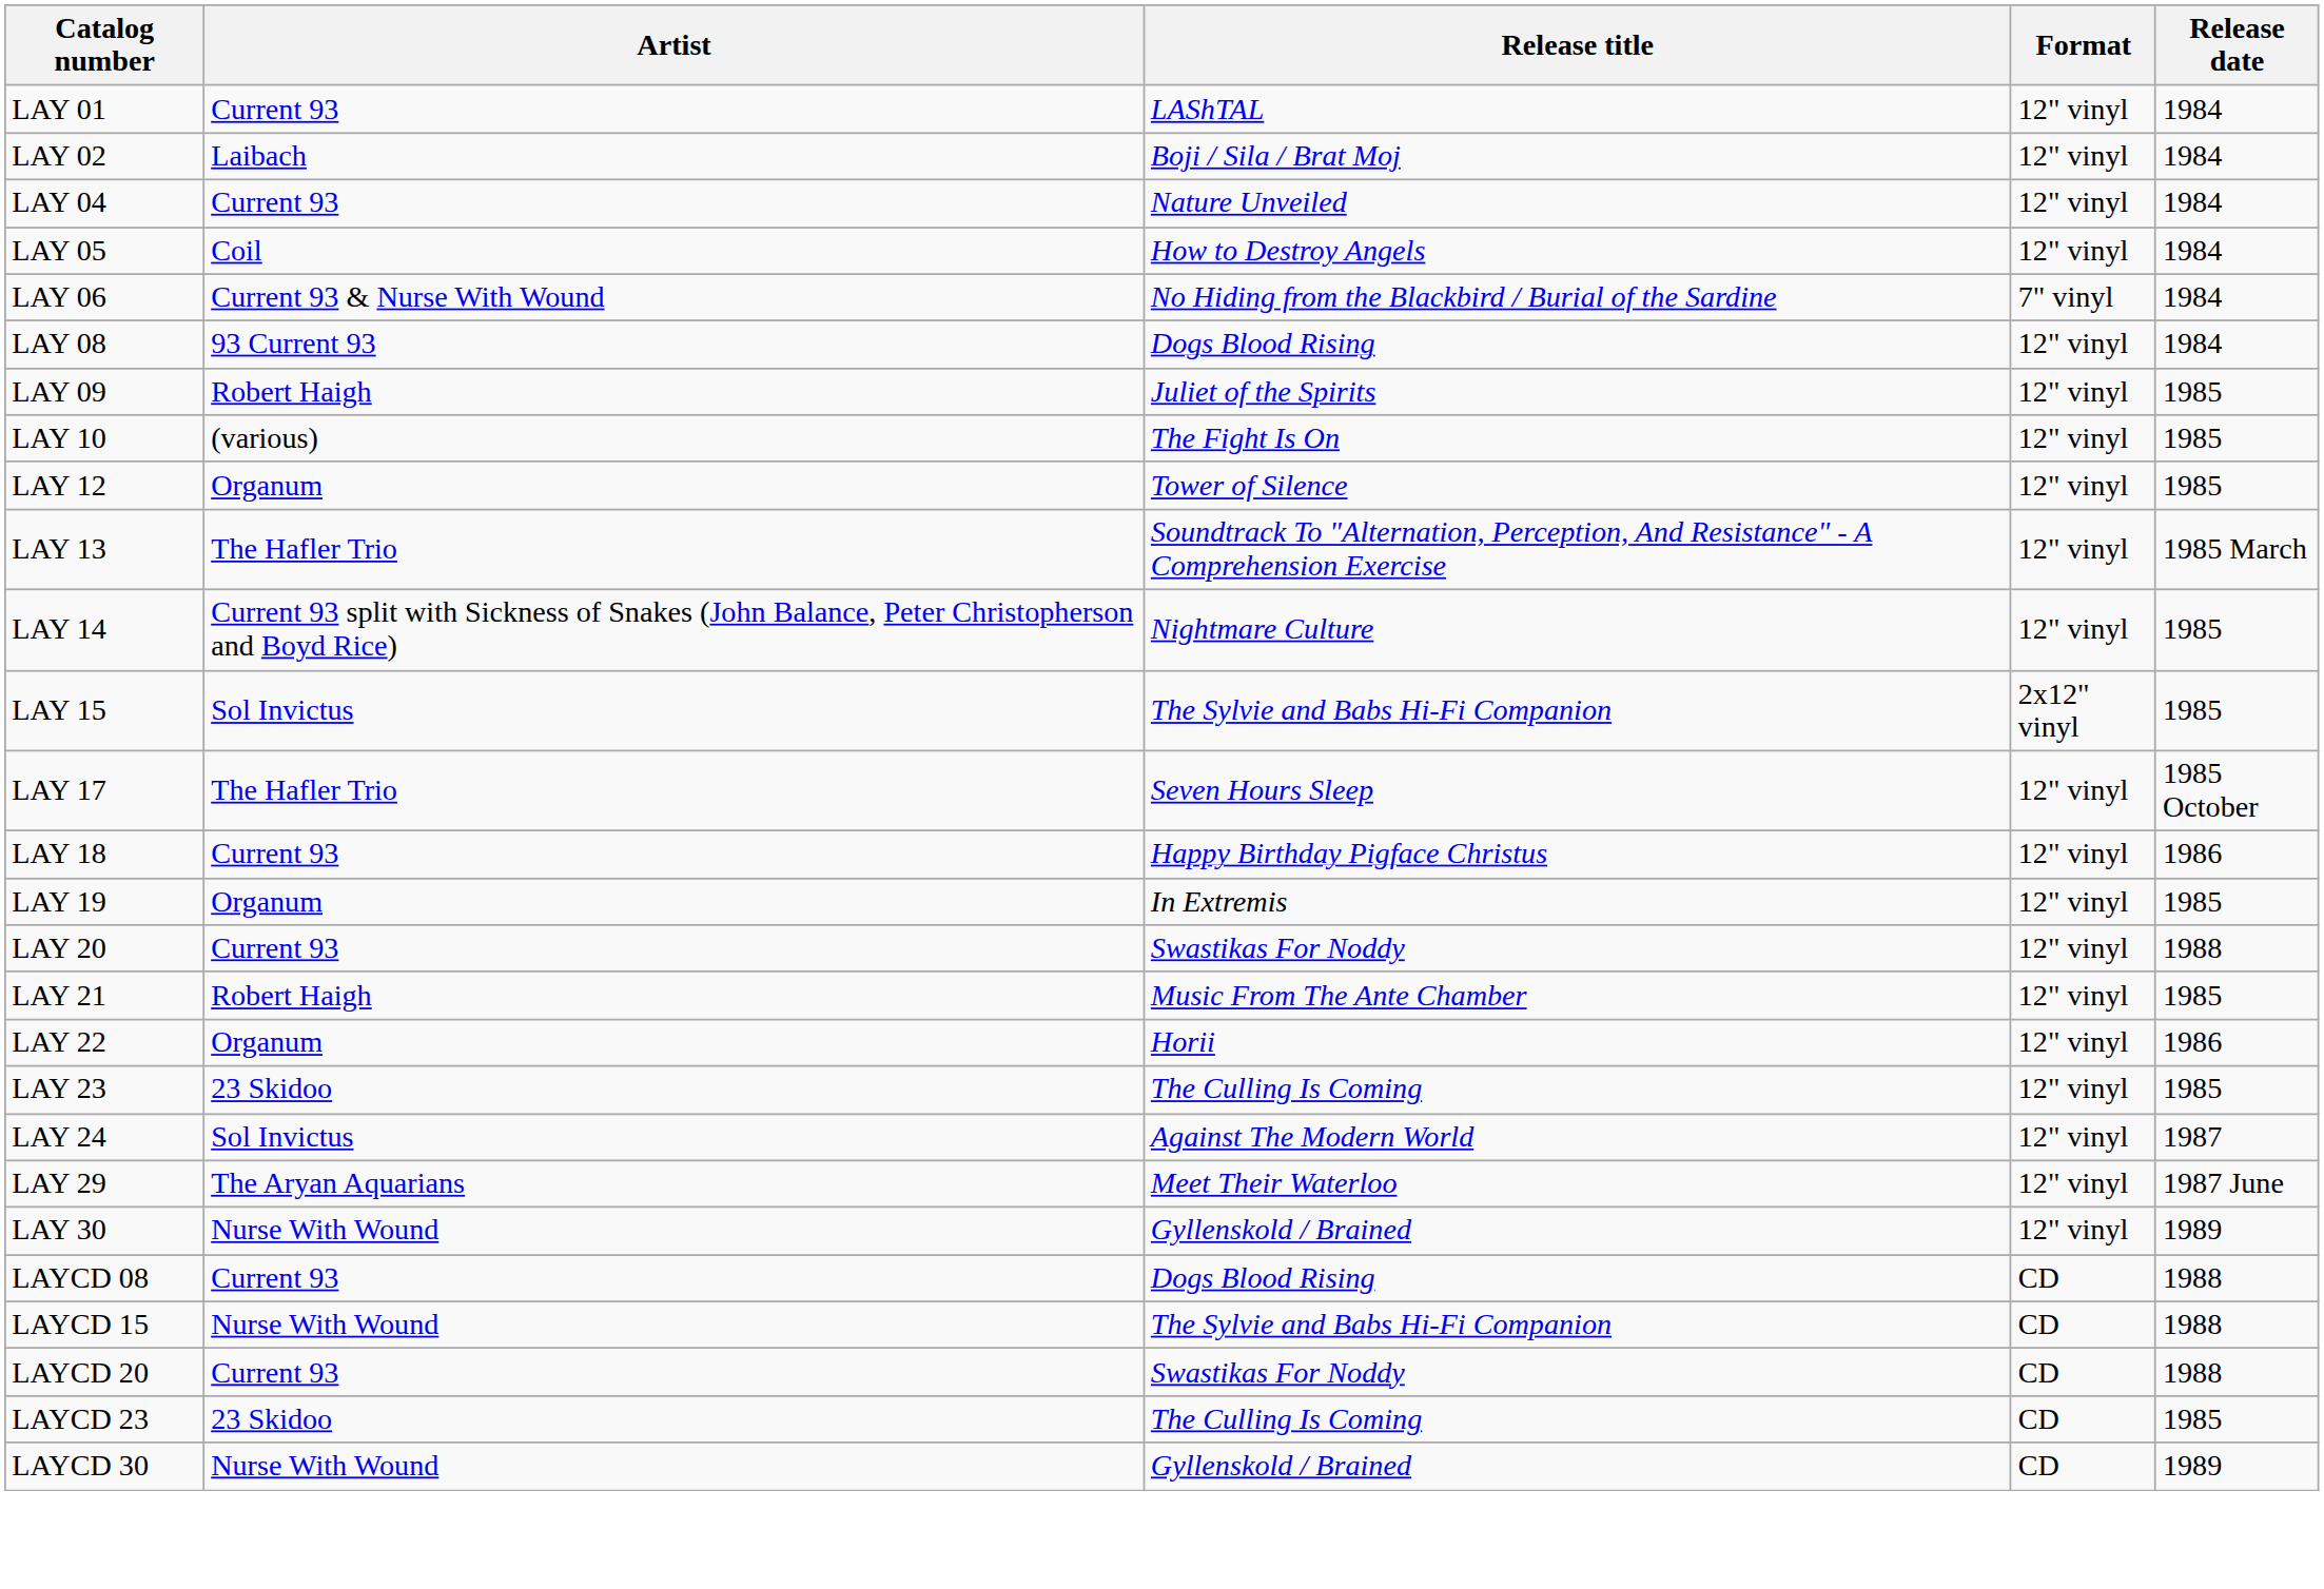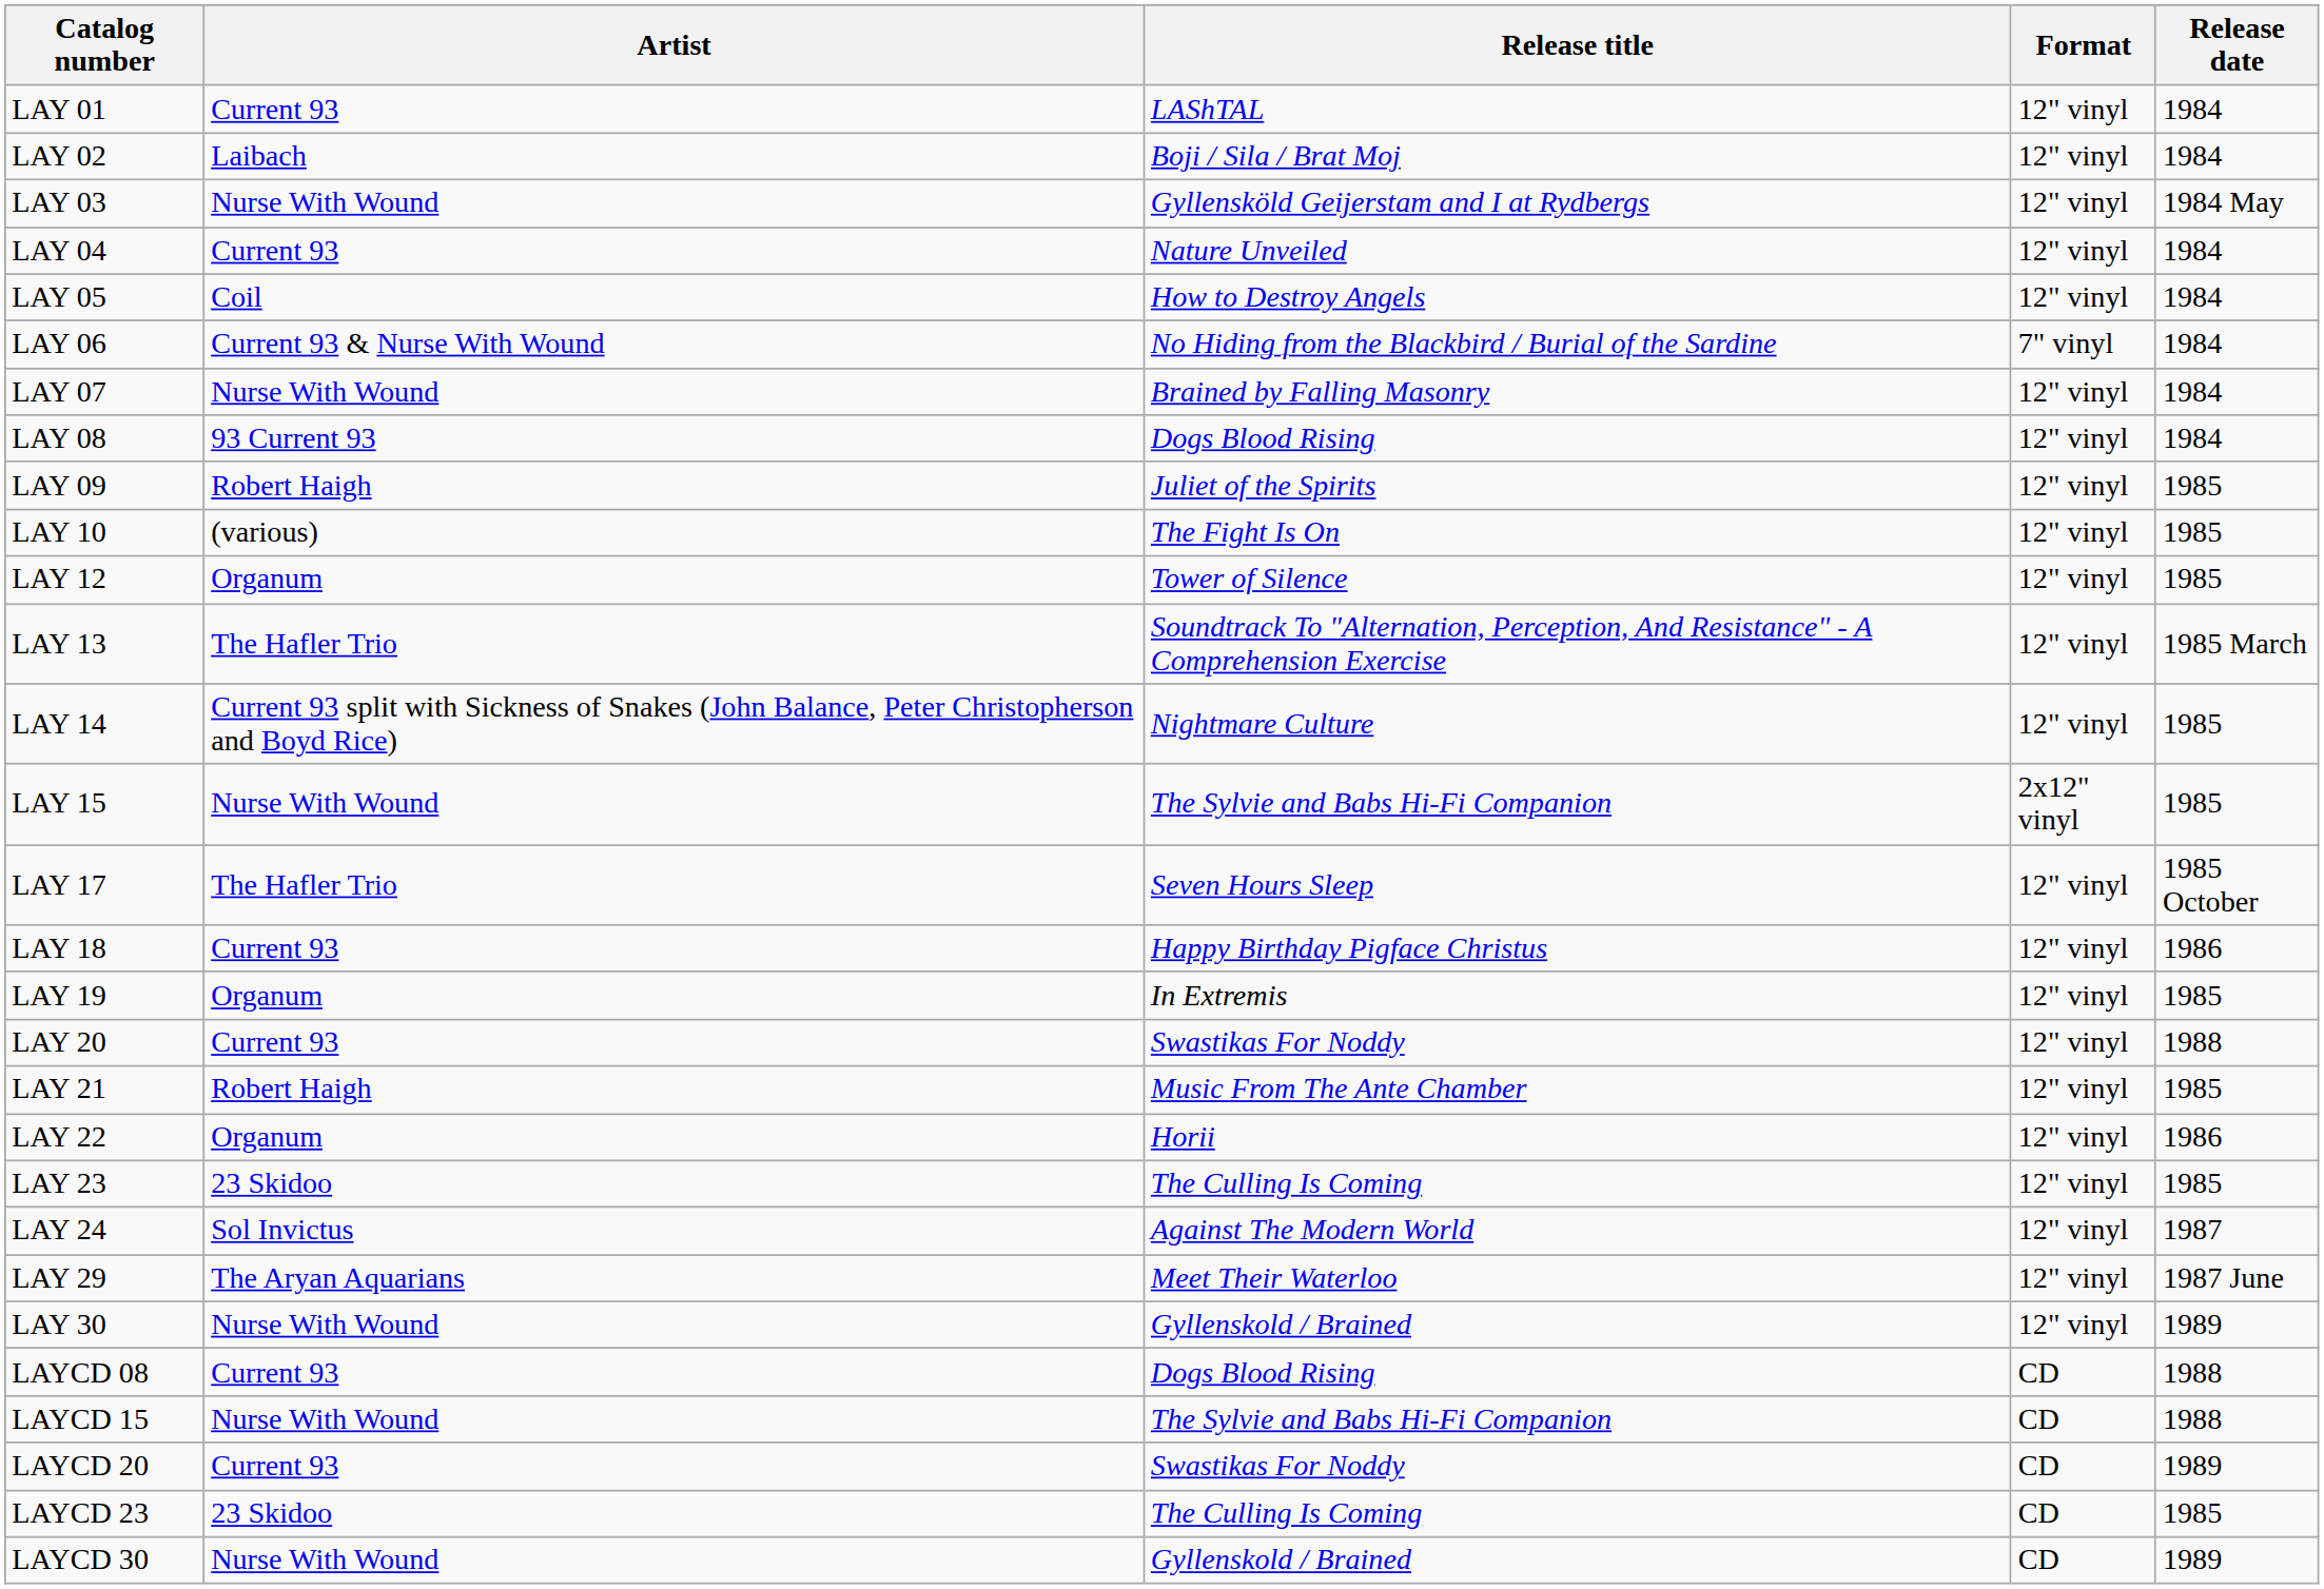+ row: LAY 03 | Nurse With Wound | Gyllensköld Geijerstam and I at Rydbergs | 12" vinyl | 1984 May
+ row: LAY 07 | Nurse With Wound | Brained by Falling Masonry | 12" vinyl | 1984
LAY 15 | Artist: Sol Invictus -> Nurse With Wound
LAYCD 20 | Release date: 1988 -> 1989
